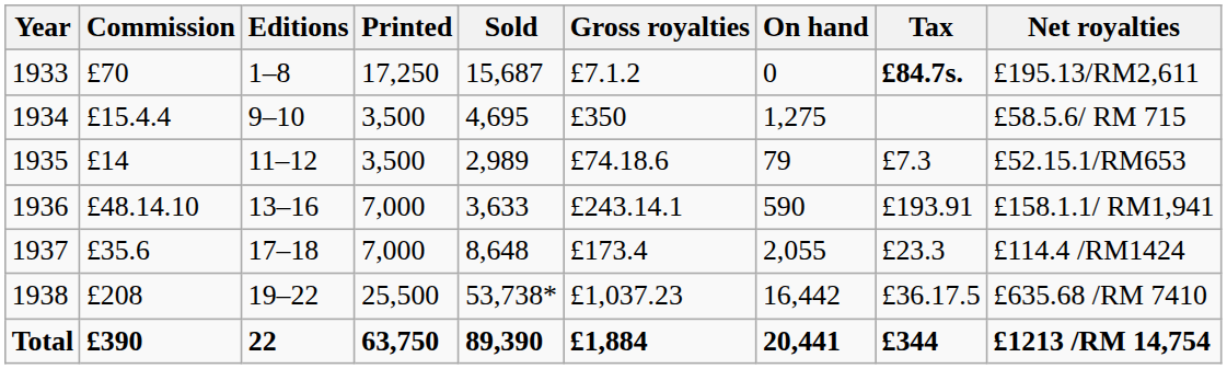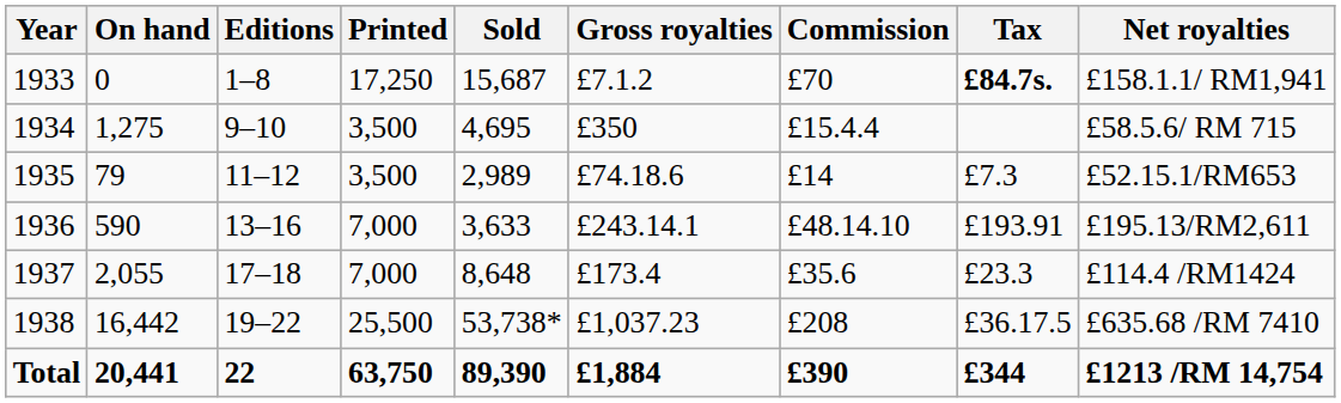columns swapped: On hand <-> Commission
1933 | Net royalties: £195.13/RM2,611 -> £158.1.1/ RM1,941
1936 | Net royalties: £158.1.1/ RM1,941 -> £195.13/RM2,611
